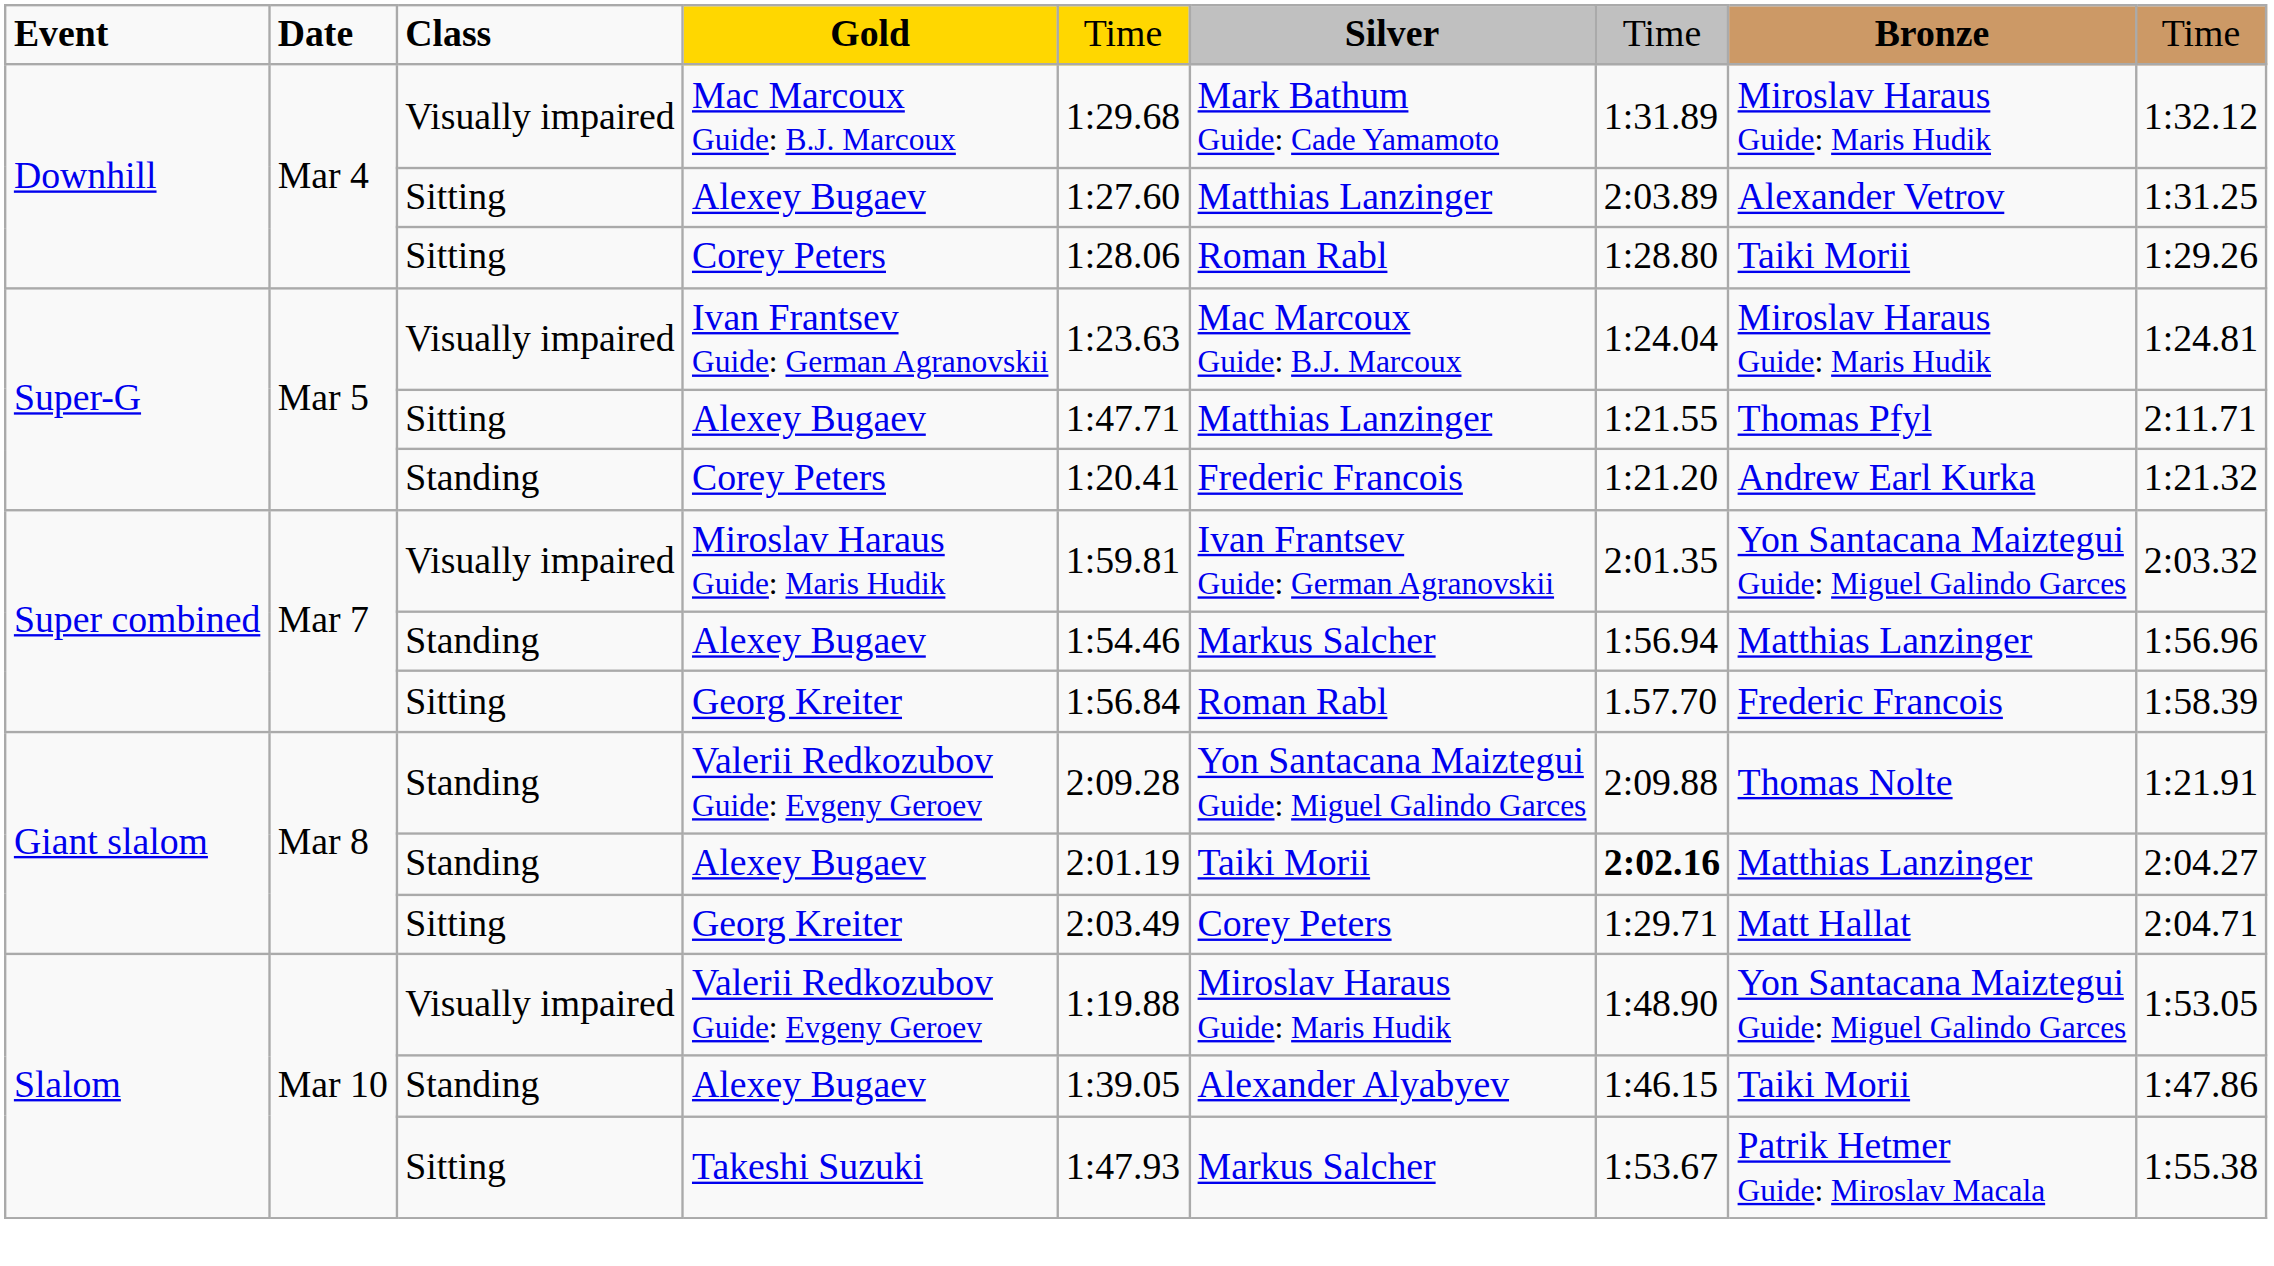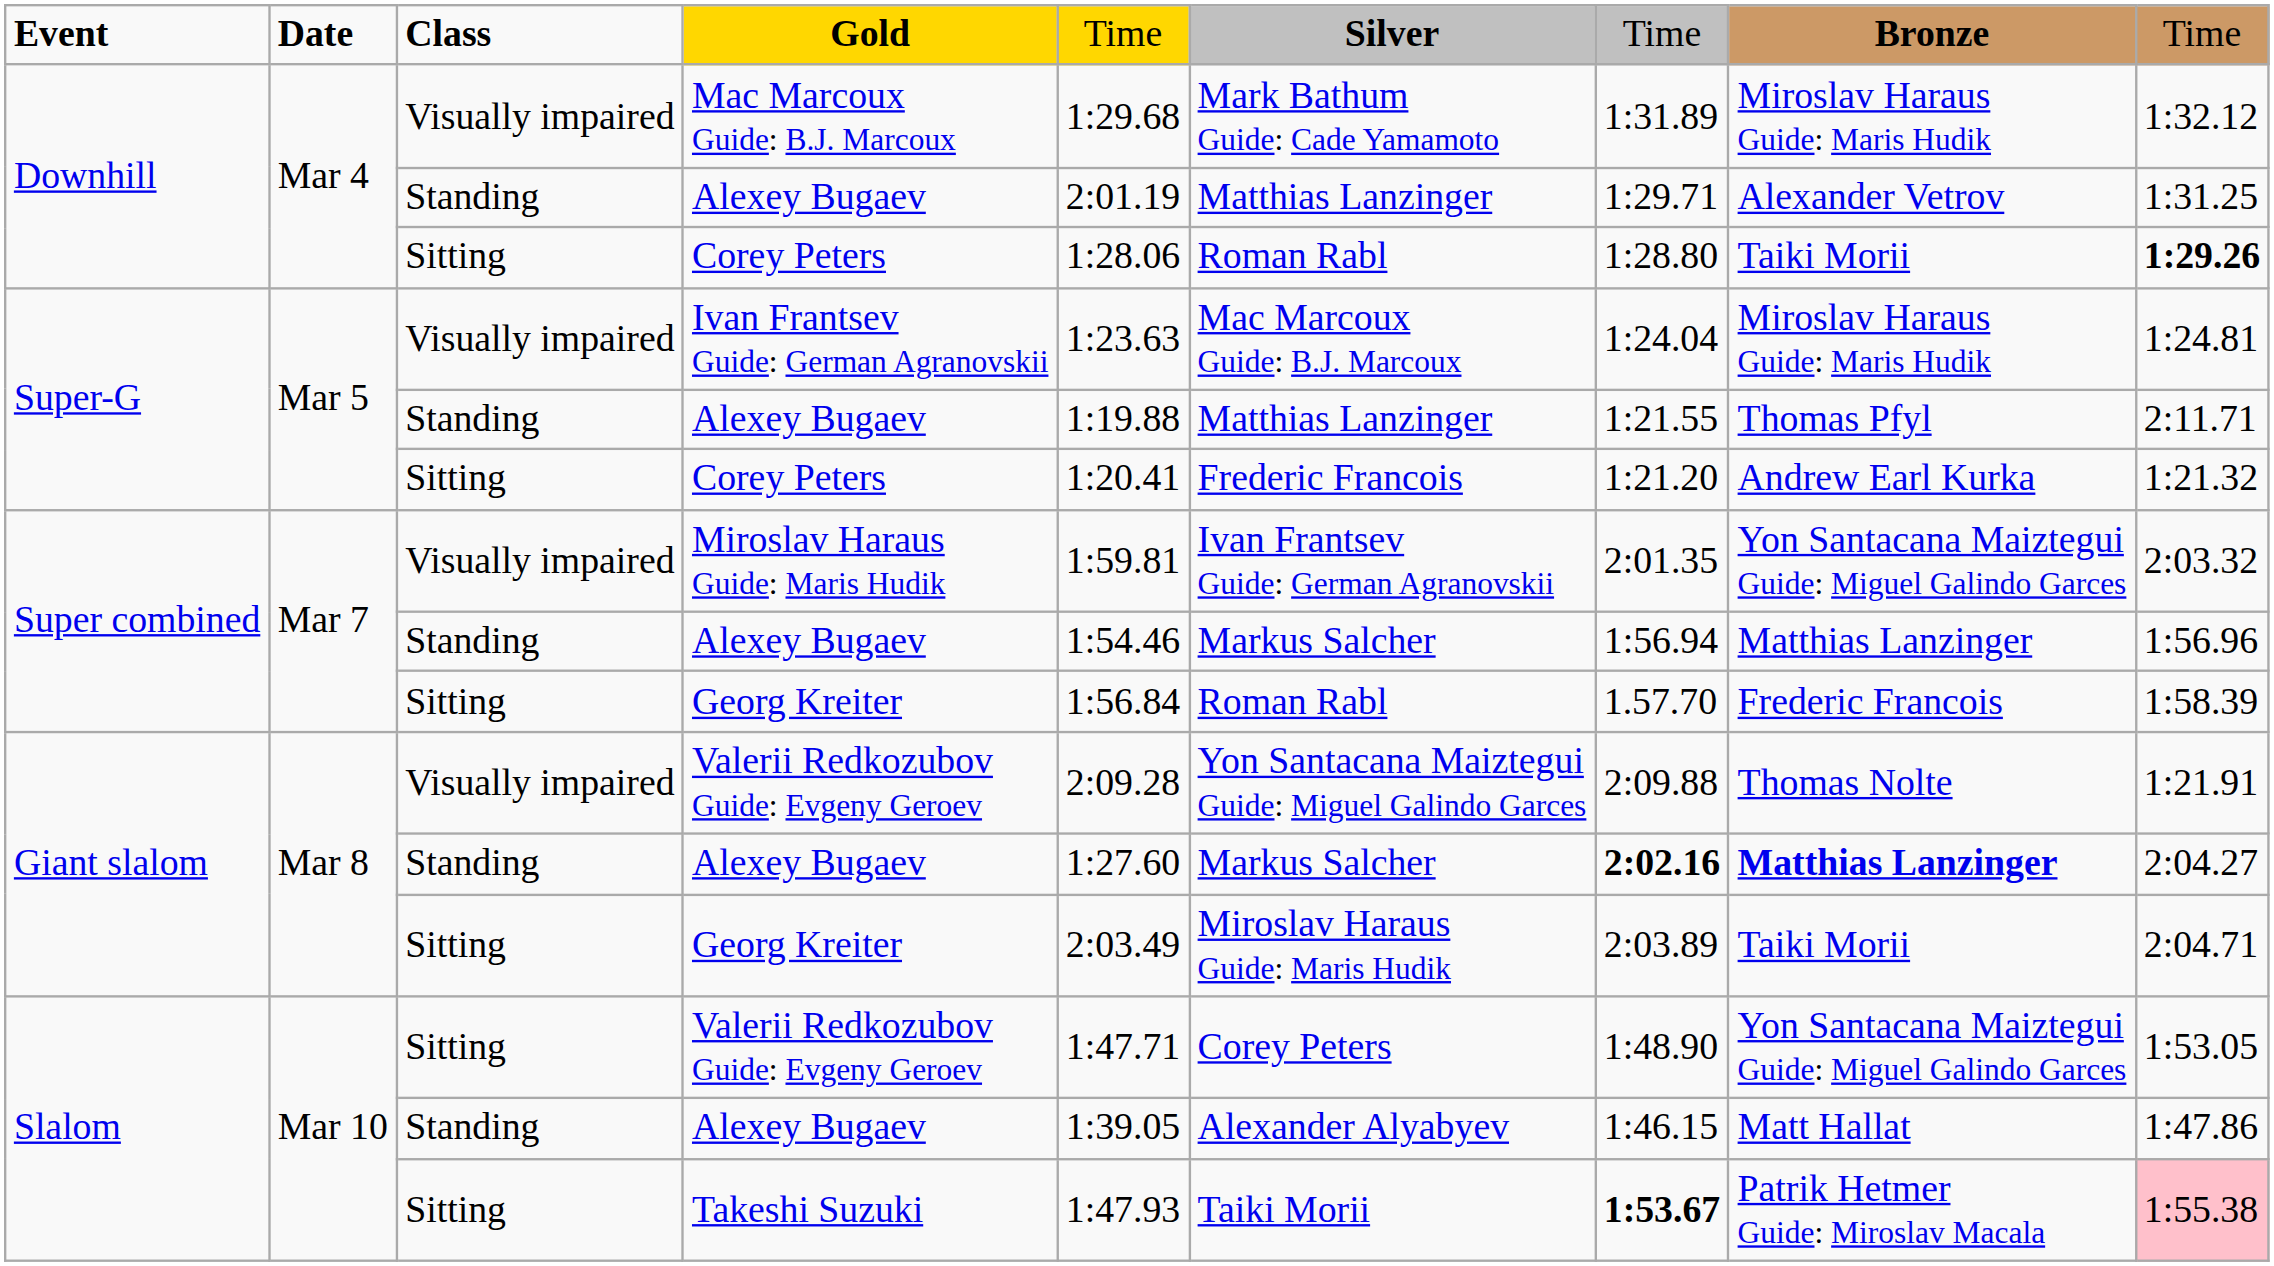Downhill / Alexey Bugaev | column 3: Sitting -> Standing
Downhill / Alexey Bugaev | column 5: 1:27.60 -> 2:01.19
Downhill / Alexey Bugaev | column 7: 2:03.89 -> 1:29.71
Downhill / Corey Peters | column 9: normal -> bold
Super-G / Alexey Bugaev | column 3: Sitting -> Standing
Super-G / Alexey Bugaev | column 5: 1:47.71 -> 1:19.88
Super-G / Corey Peters | column 3: Standing -> Sitting
Giant slalom / Valerii Redkozubov Guide: Evgeny Geroev | column 3: Standing -> Visually impaired
Giant slalom / Alexey Bugaev | column 5: 2:01.19 -> 1:27.60
Giant slalom / Alexey Bugaev | column 6: Taiki Morii -> Markus Salcher
Giant slalom / Alexey Bugaev | column 8: normal -> bold
Giant slalom / Georg Kreiter | column 6: Corey Peters -> Miroslav Haraus Guide: Maris Hudik
Giant slalom / Georg Kreiter | column 7: 1:29.71 -> 2:03.89
Giant slalom / Georg Kreiter | column 8: Matt Hallat -> Taiki Morii
Slalom / Valerii Redkozubov Guide: Evgeny Geroev | column 3: Visually impaired -> Sitting
Slalom / Valerii Redkozubov Guide: Evgeny Geroev | column 5: 1:19.88 -> 1:47.71
Slalom / Valerii Redkozubov Guide: Evgeny Geroev | column 6: Miroslav Haraus Guide: Maris Hudik -> Corey Peters
Slalom / Alexey Bugaev | column 8: Taiki Morii -> Matt Hallat
Takeshi Suzuki | column 6: Markus Salcher -> Taiki Morii
Takeshi Suzuki | column 7: normal -> bold
Takeshi Suzuki | column 9: no background -> pink background
